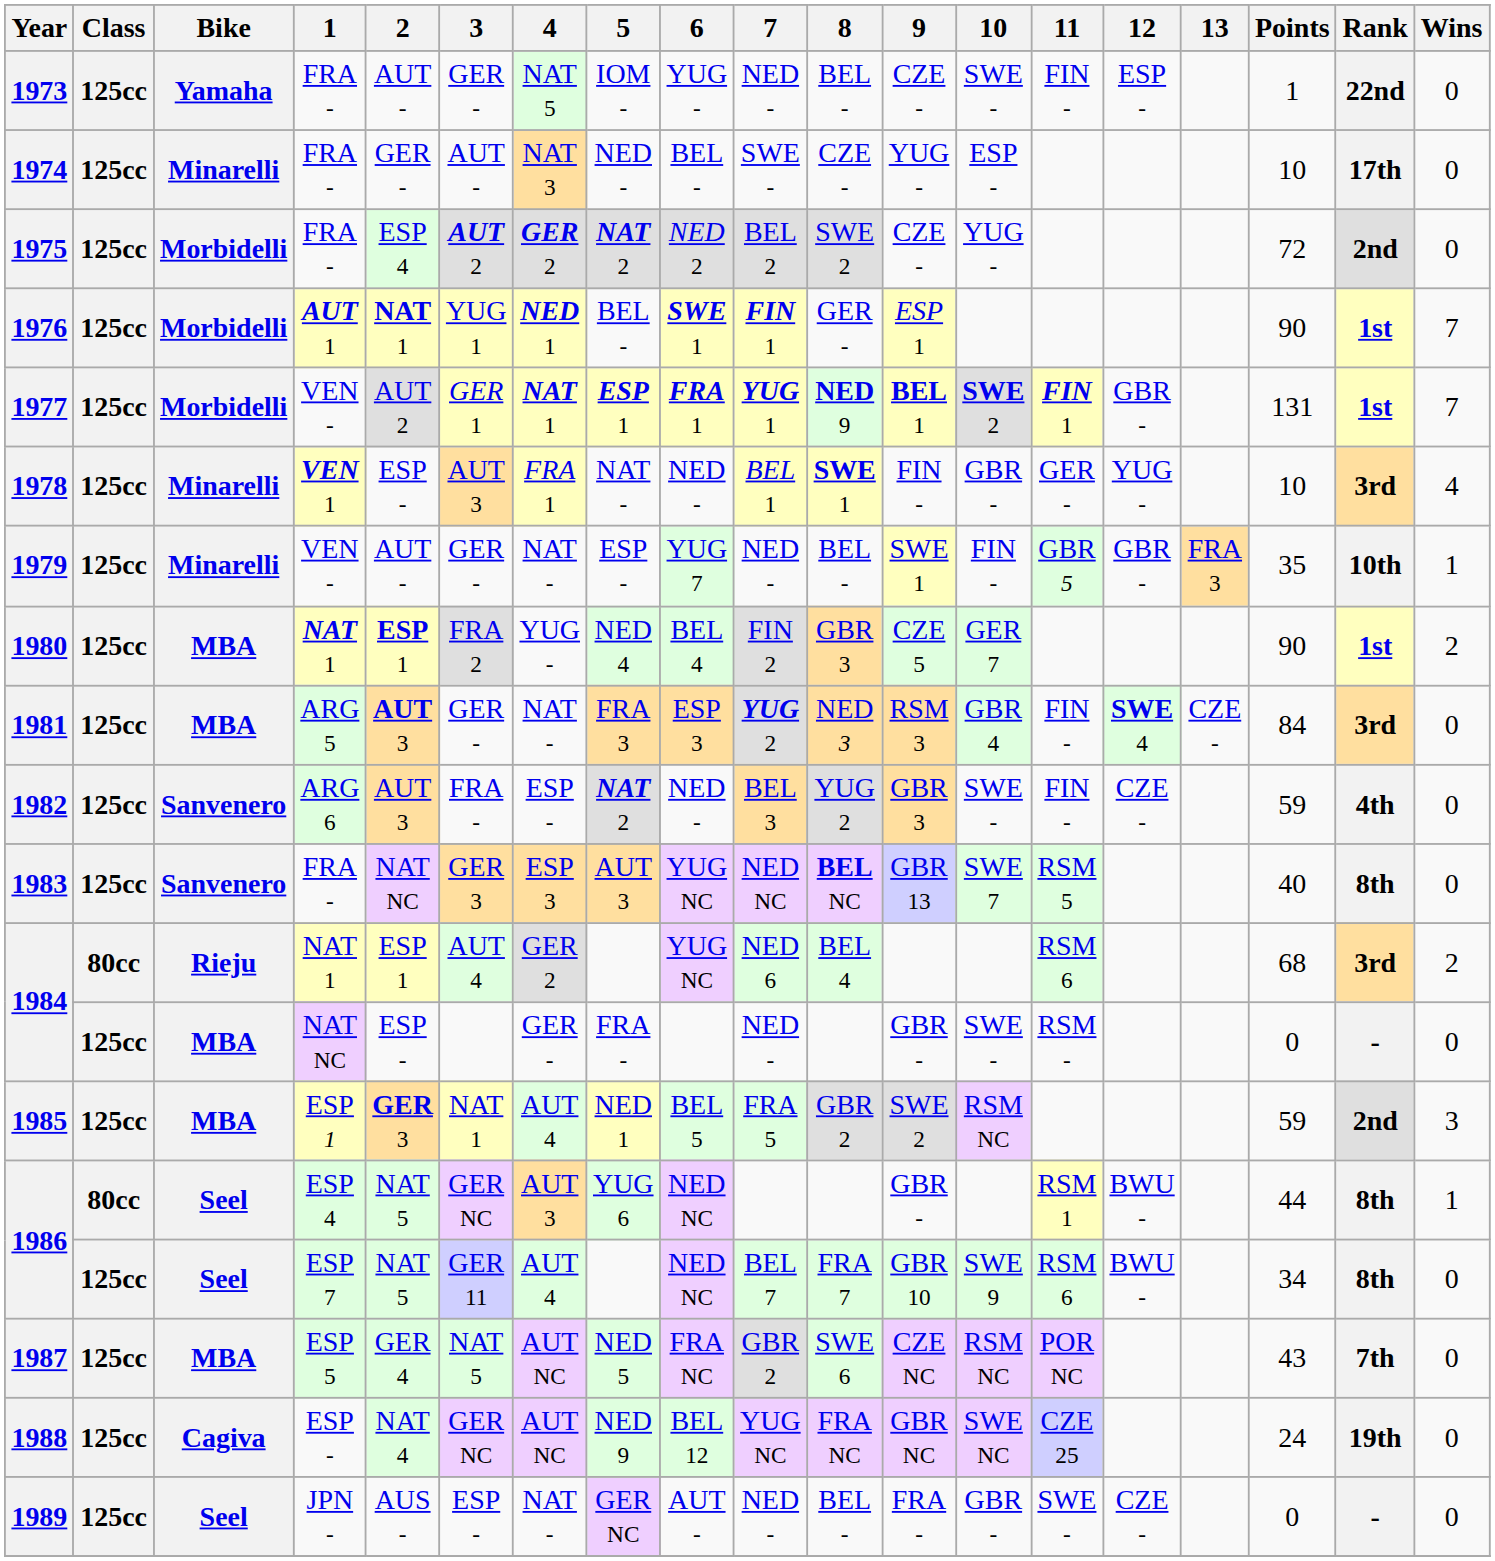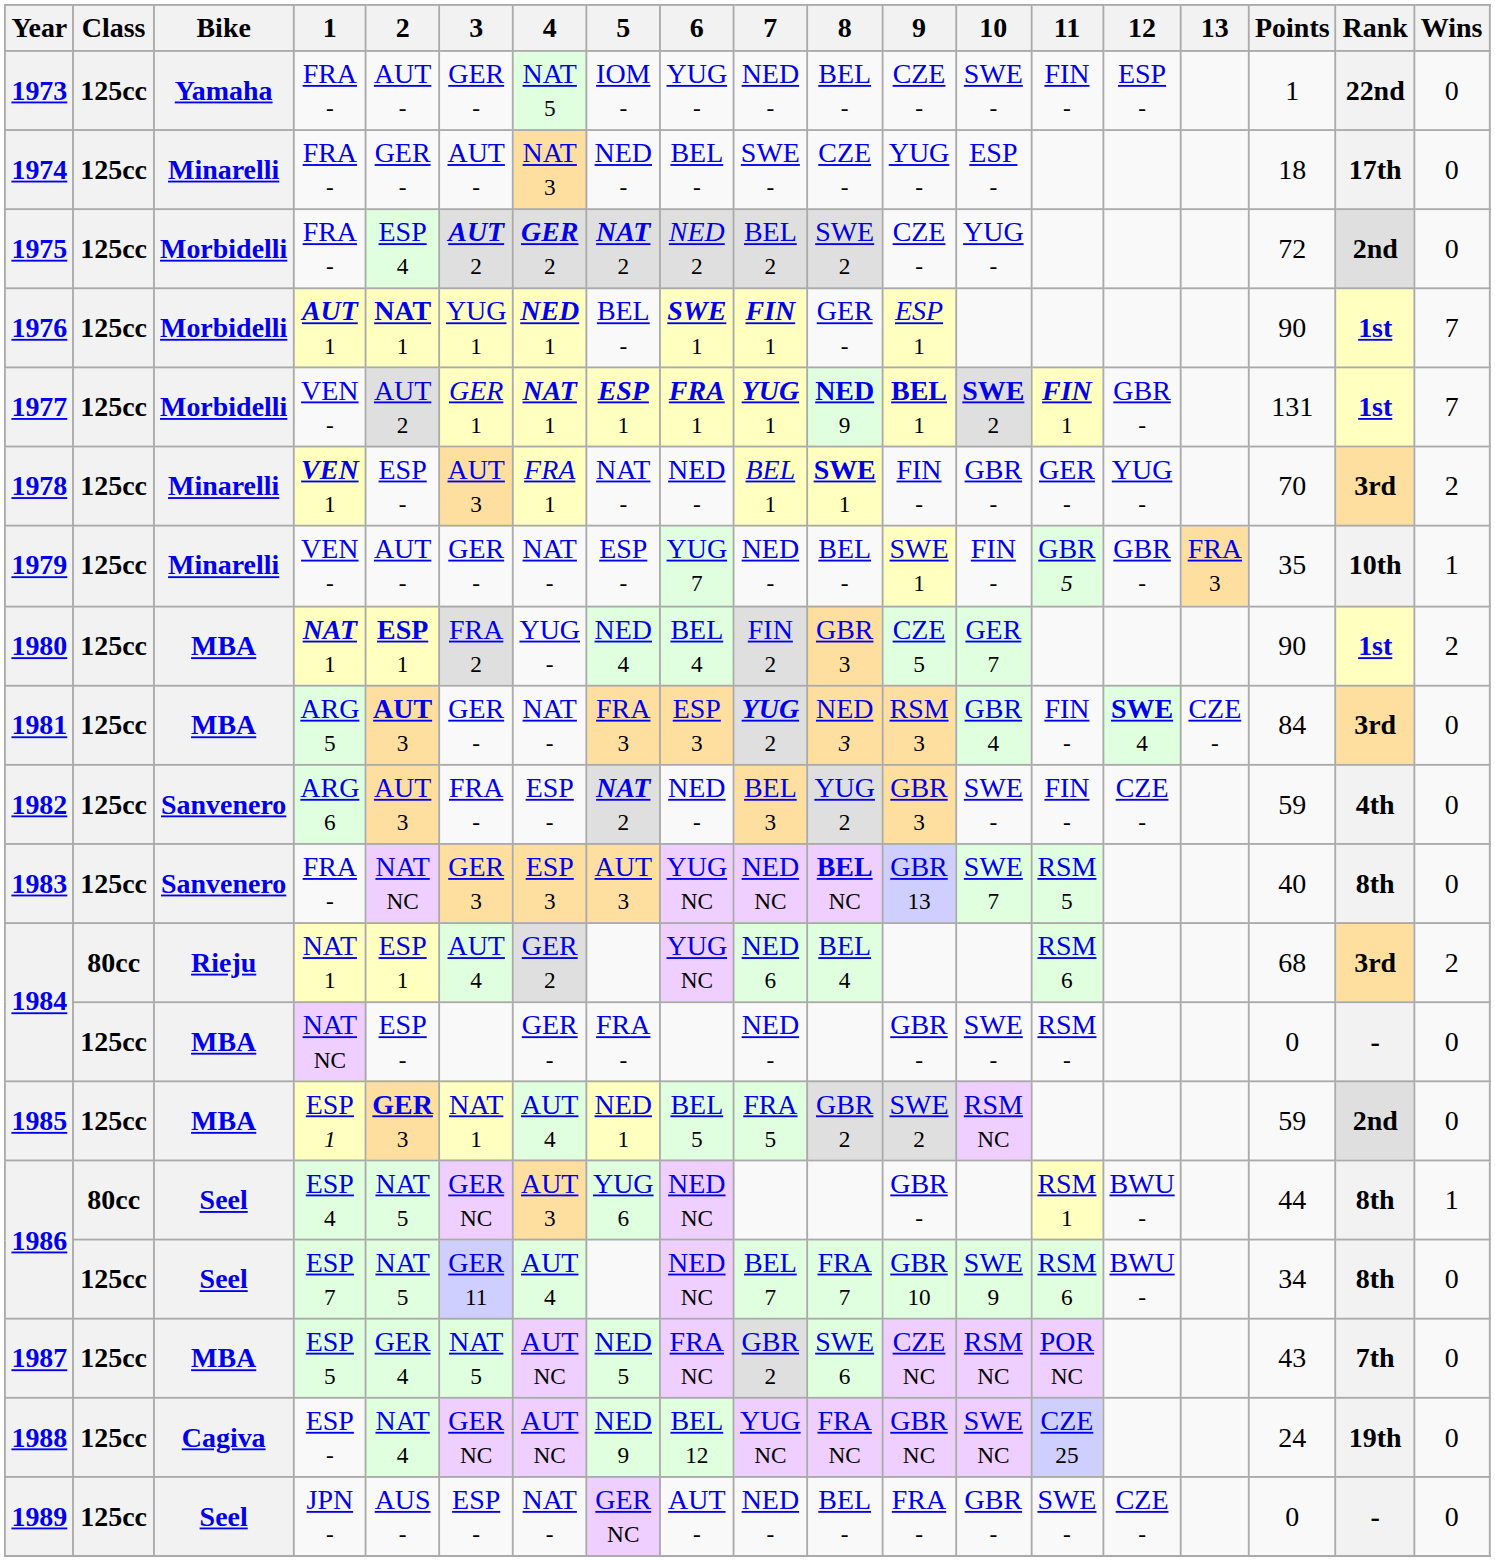1974 | Points: 10 -> 18
1978 | Points: 10 -> 70
1978 | Wins: 4 -> 2
1985 | Wins: 3 -> 0
